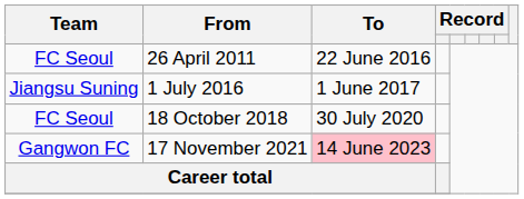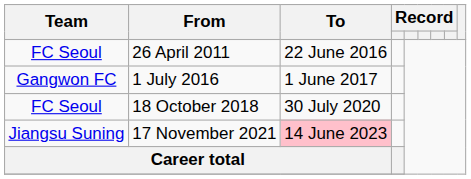1 July 2016 | Team: Jiangsu Suning -> Gangwon FC
17 November 2021 | Team: Gangwon FC -> Jiangsu Suning
